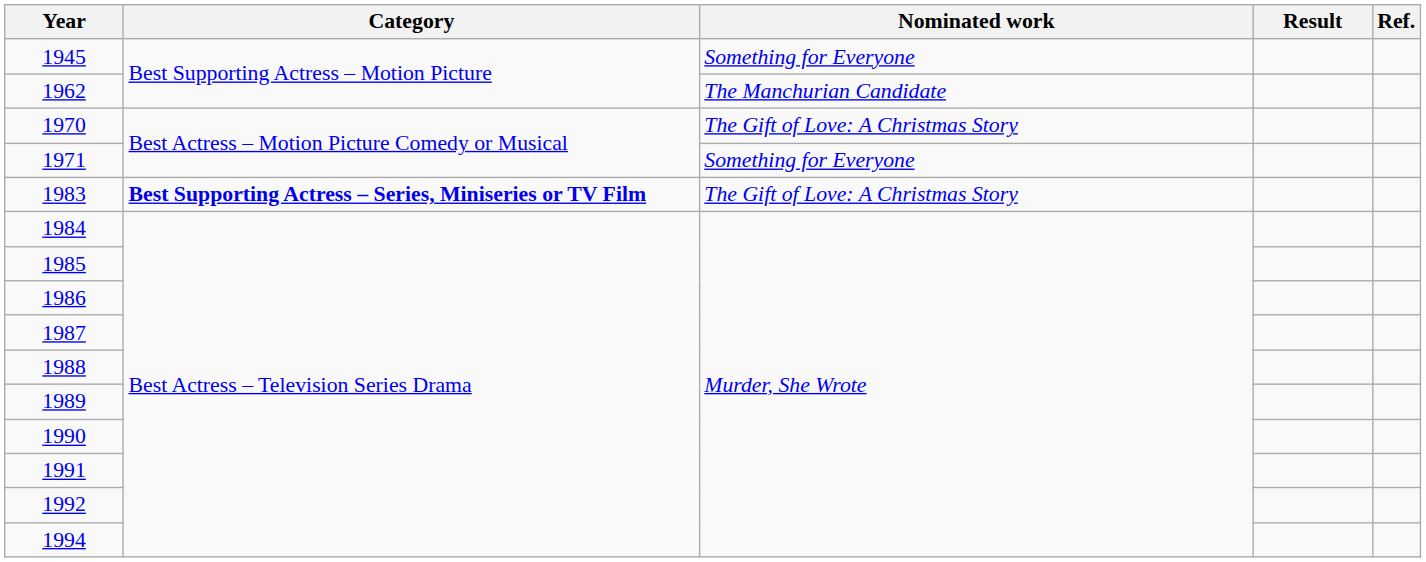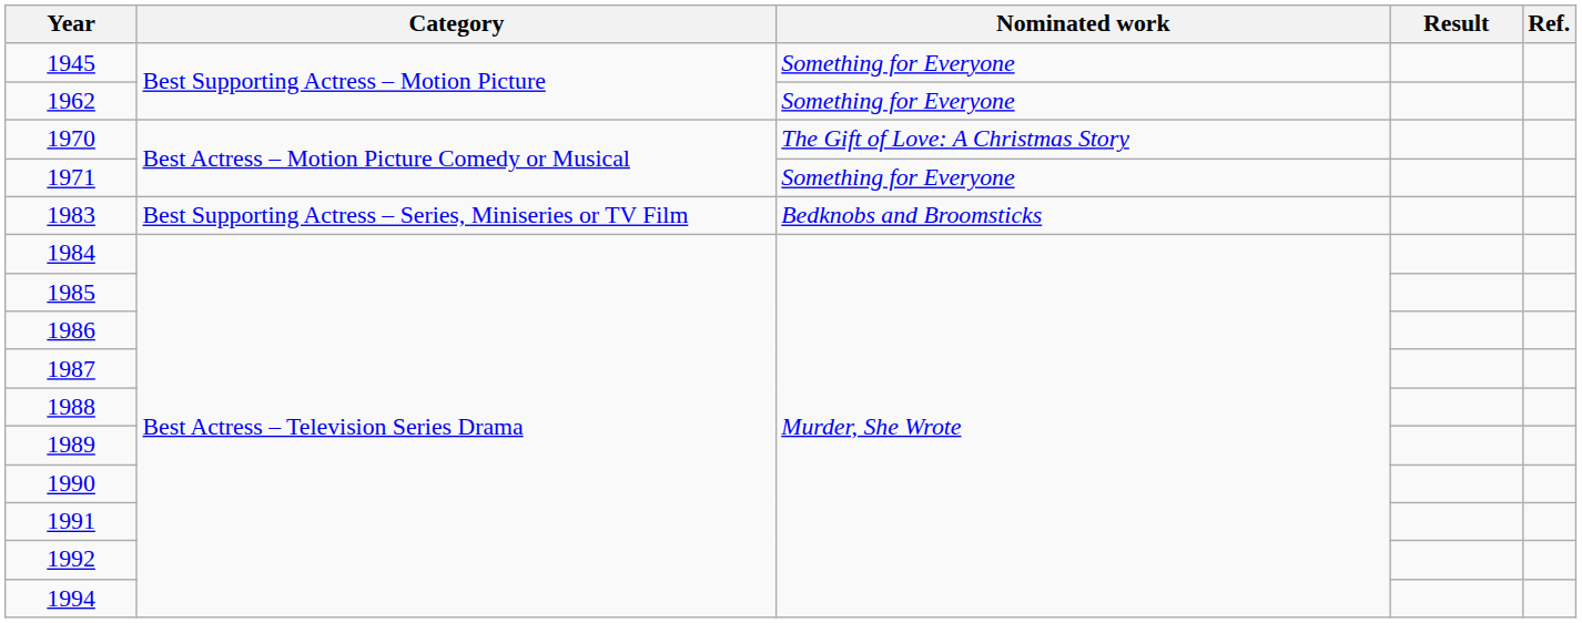1962 | Nominated work: The Manchurian Candidate -> Something for Everyone
1983 | Category: bold -> normal
1983 | Nominated work: The Gift of Love: A Christmas Story -> Bedknobs and Broomsticks
